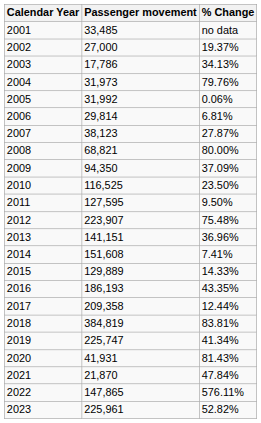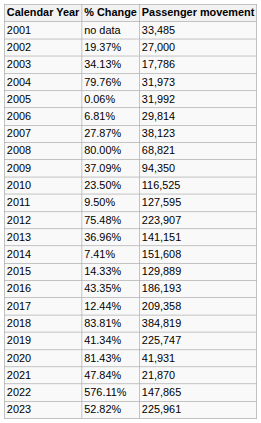columns swapped: Passenger movement <-> % Change
